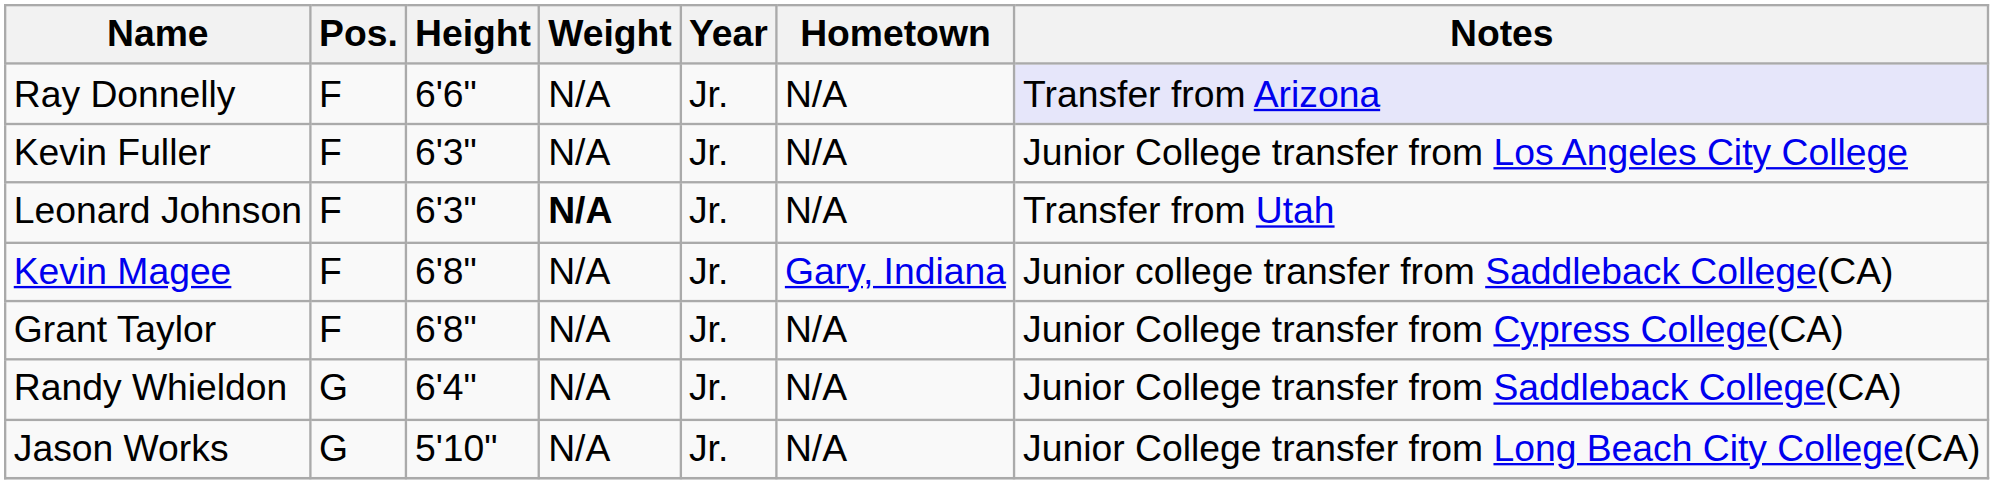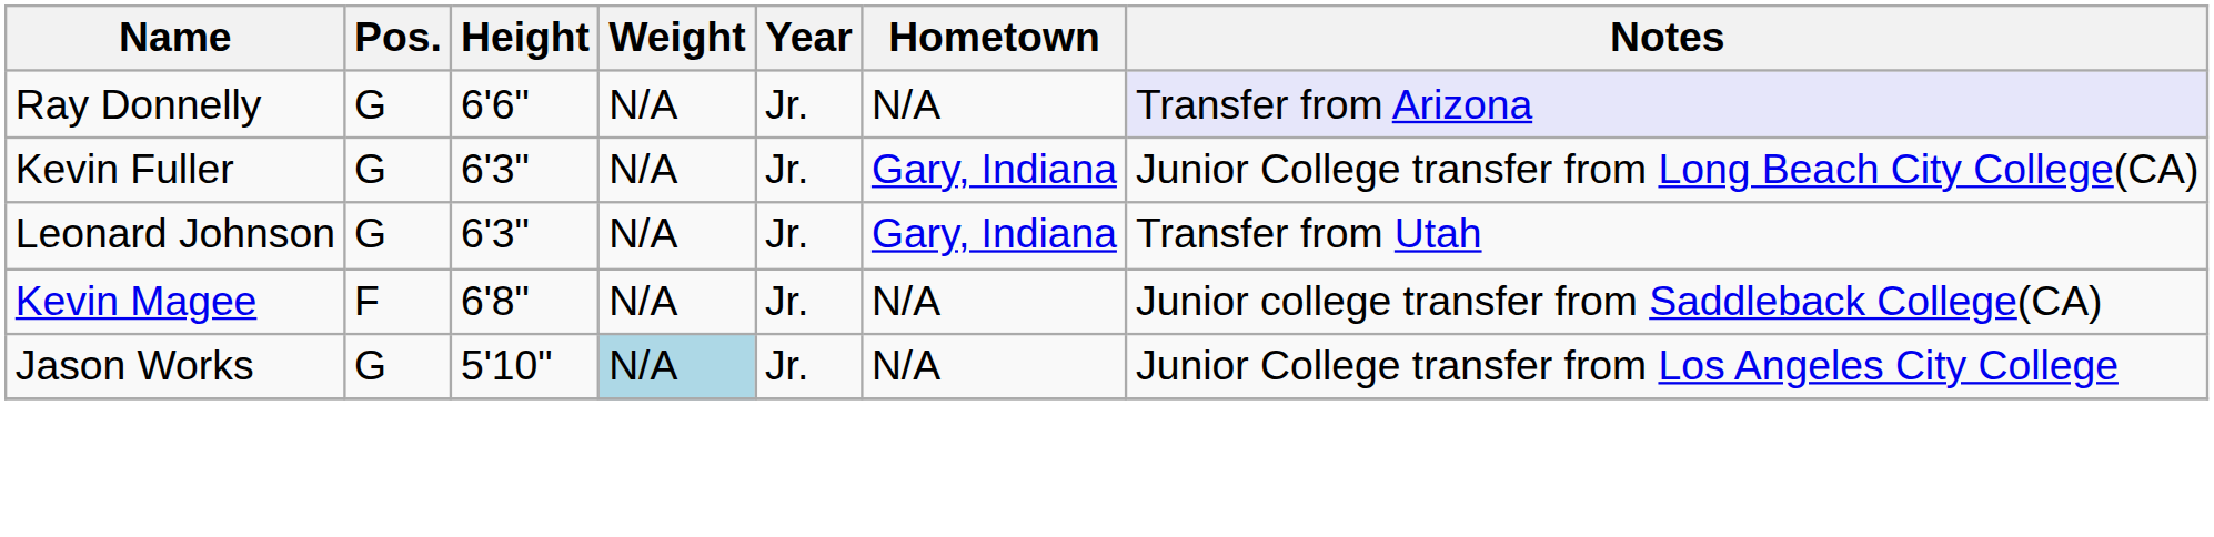Ray Donnelly | Pos.: F -> G
Kevin Fuller | Pos.: F -> G
Kevin Fuller | Hometown: N/A -> Gary, Indiana
Kevin Fuller | Notes: Junior College transfer from Los Angeles City College -> Junior College transfer from Long Beach City College(CA)
Leonard Johnson | Pos.: F -> G
Leonard Johnson | Weight: bold -> normal
Leonard Johnson | Hometown: N/A -> Gary, Indiana
Kevin Magee | Hometown: Gary, Indiana -> N/A
- row: Grant Taylor | F | 6'8" | N/A | Jr. | N/A | Junior College transfer from Cypress College(CA)
- row: Randy Whieldon | G | 6'4" | N/A | Jr. | N/A | Junior College transfer from Saddleback College(CA)
Jason Works | Weight: no background -> lightblue background
Jason Works | Notes: Junior College transfer from Long Beach City College(CA) -> Junior College transfer from Los Angeles City College
